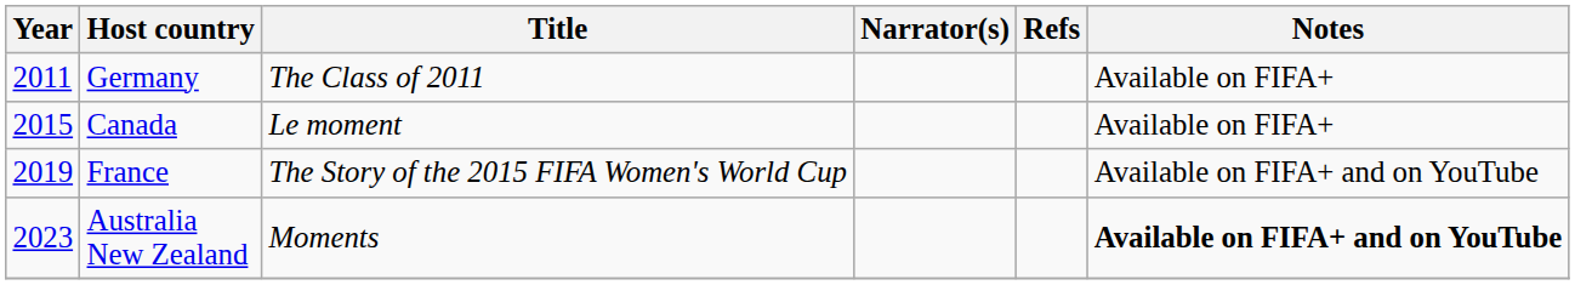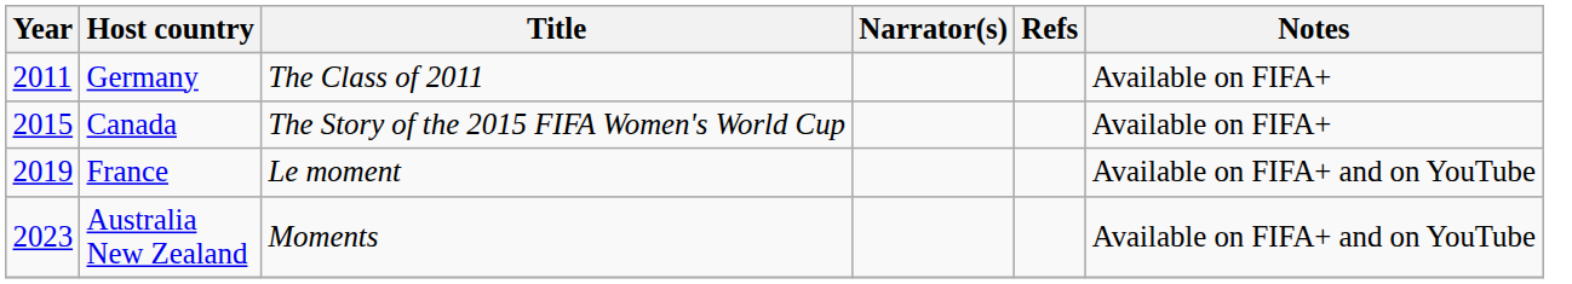Canada | Title: Le moment -> The Story of the 2015 FIFA Women's World Cup
France | Title: The Story of the 2015 FIFA Women's World Cup -> Le moment
Australia New Zealand | Notes: bold -> normal
